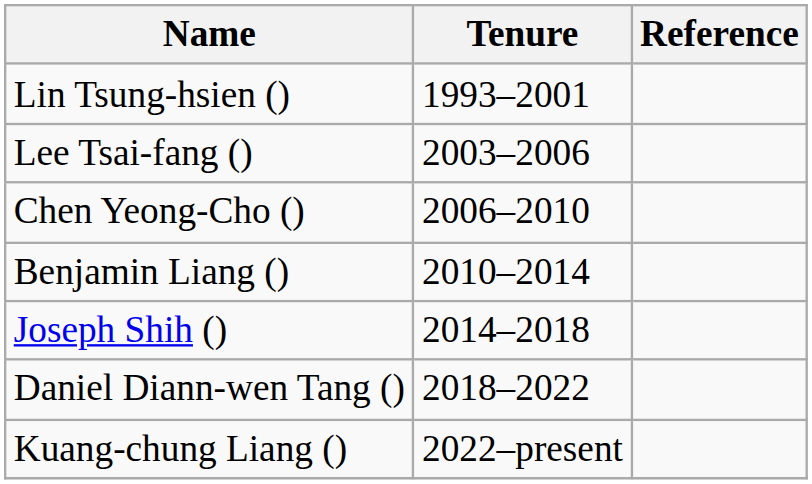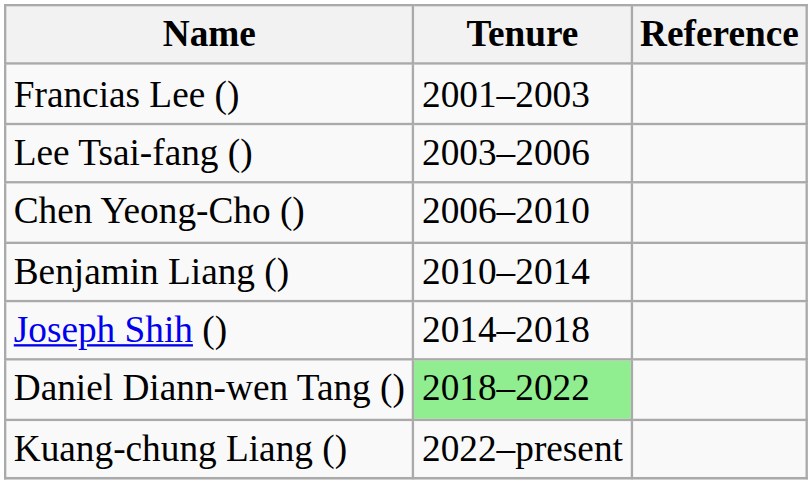- row: Lin Tsung-hsien () | 1993–2001
+ row: Francias Lee () | 2001–2003
Daniel Diann-wen Tang () | Tenure: no background -> lightgreen background
